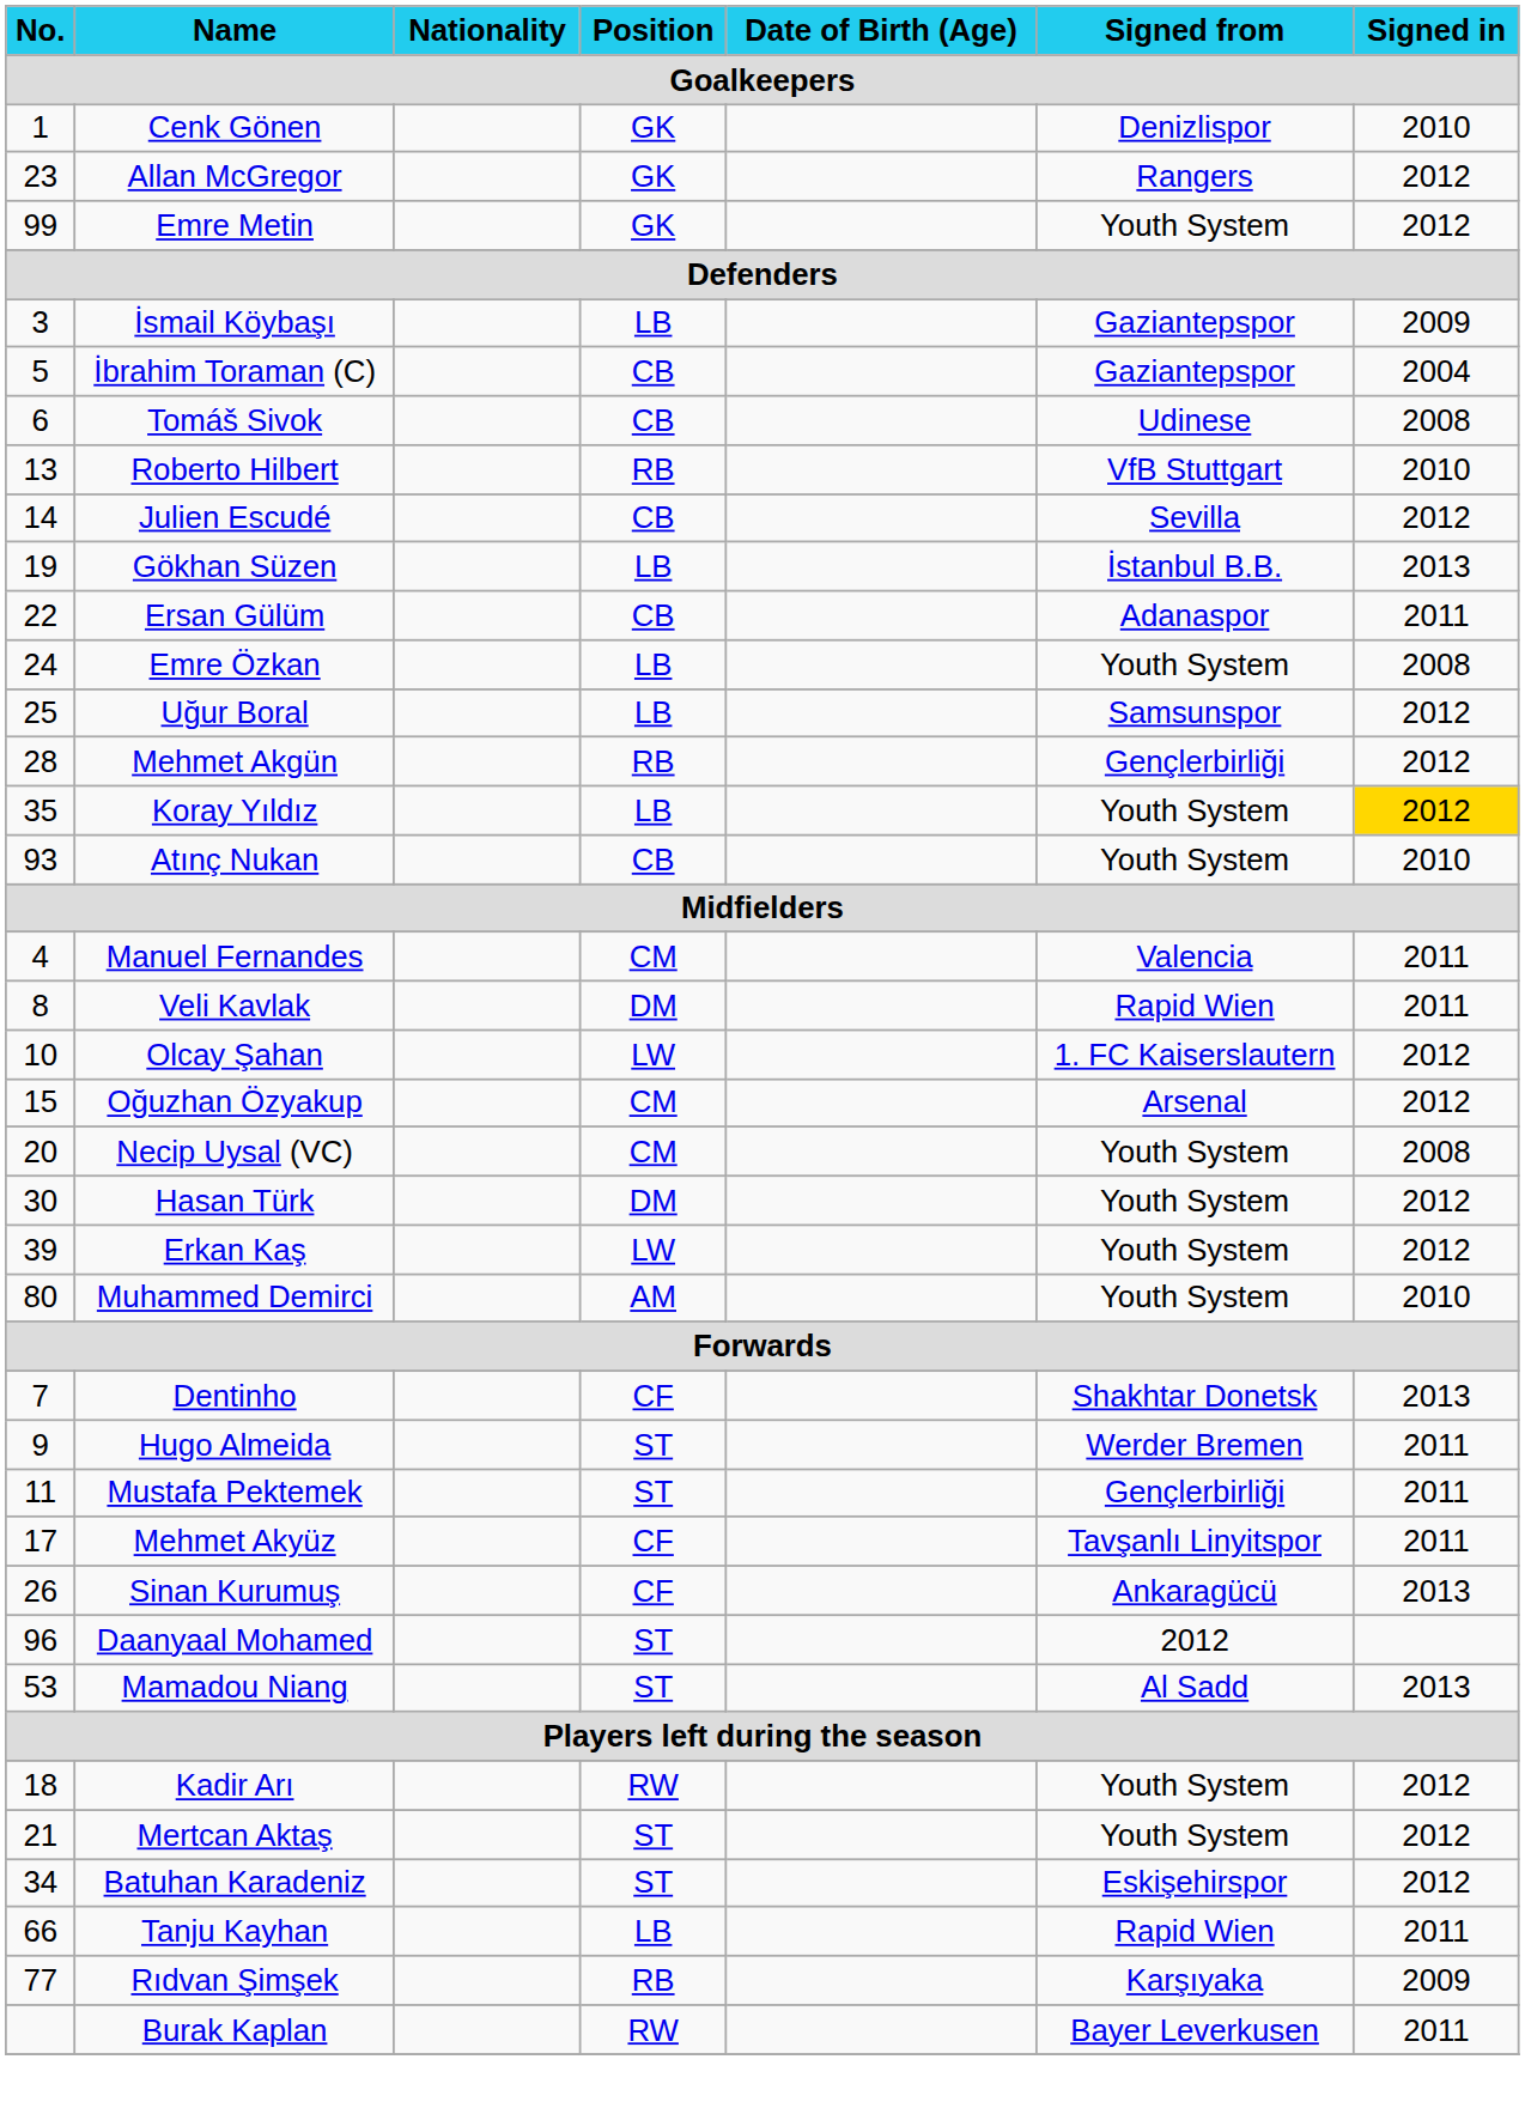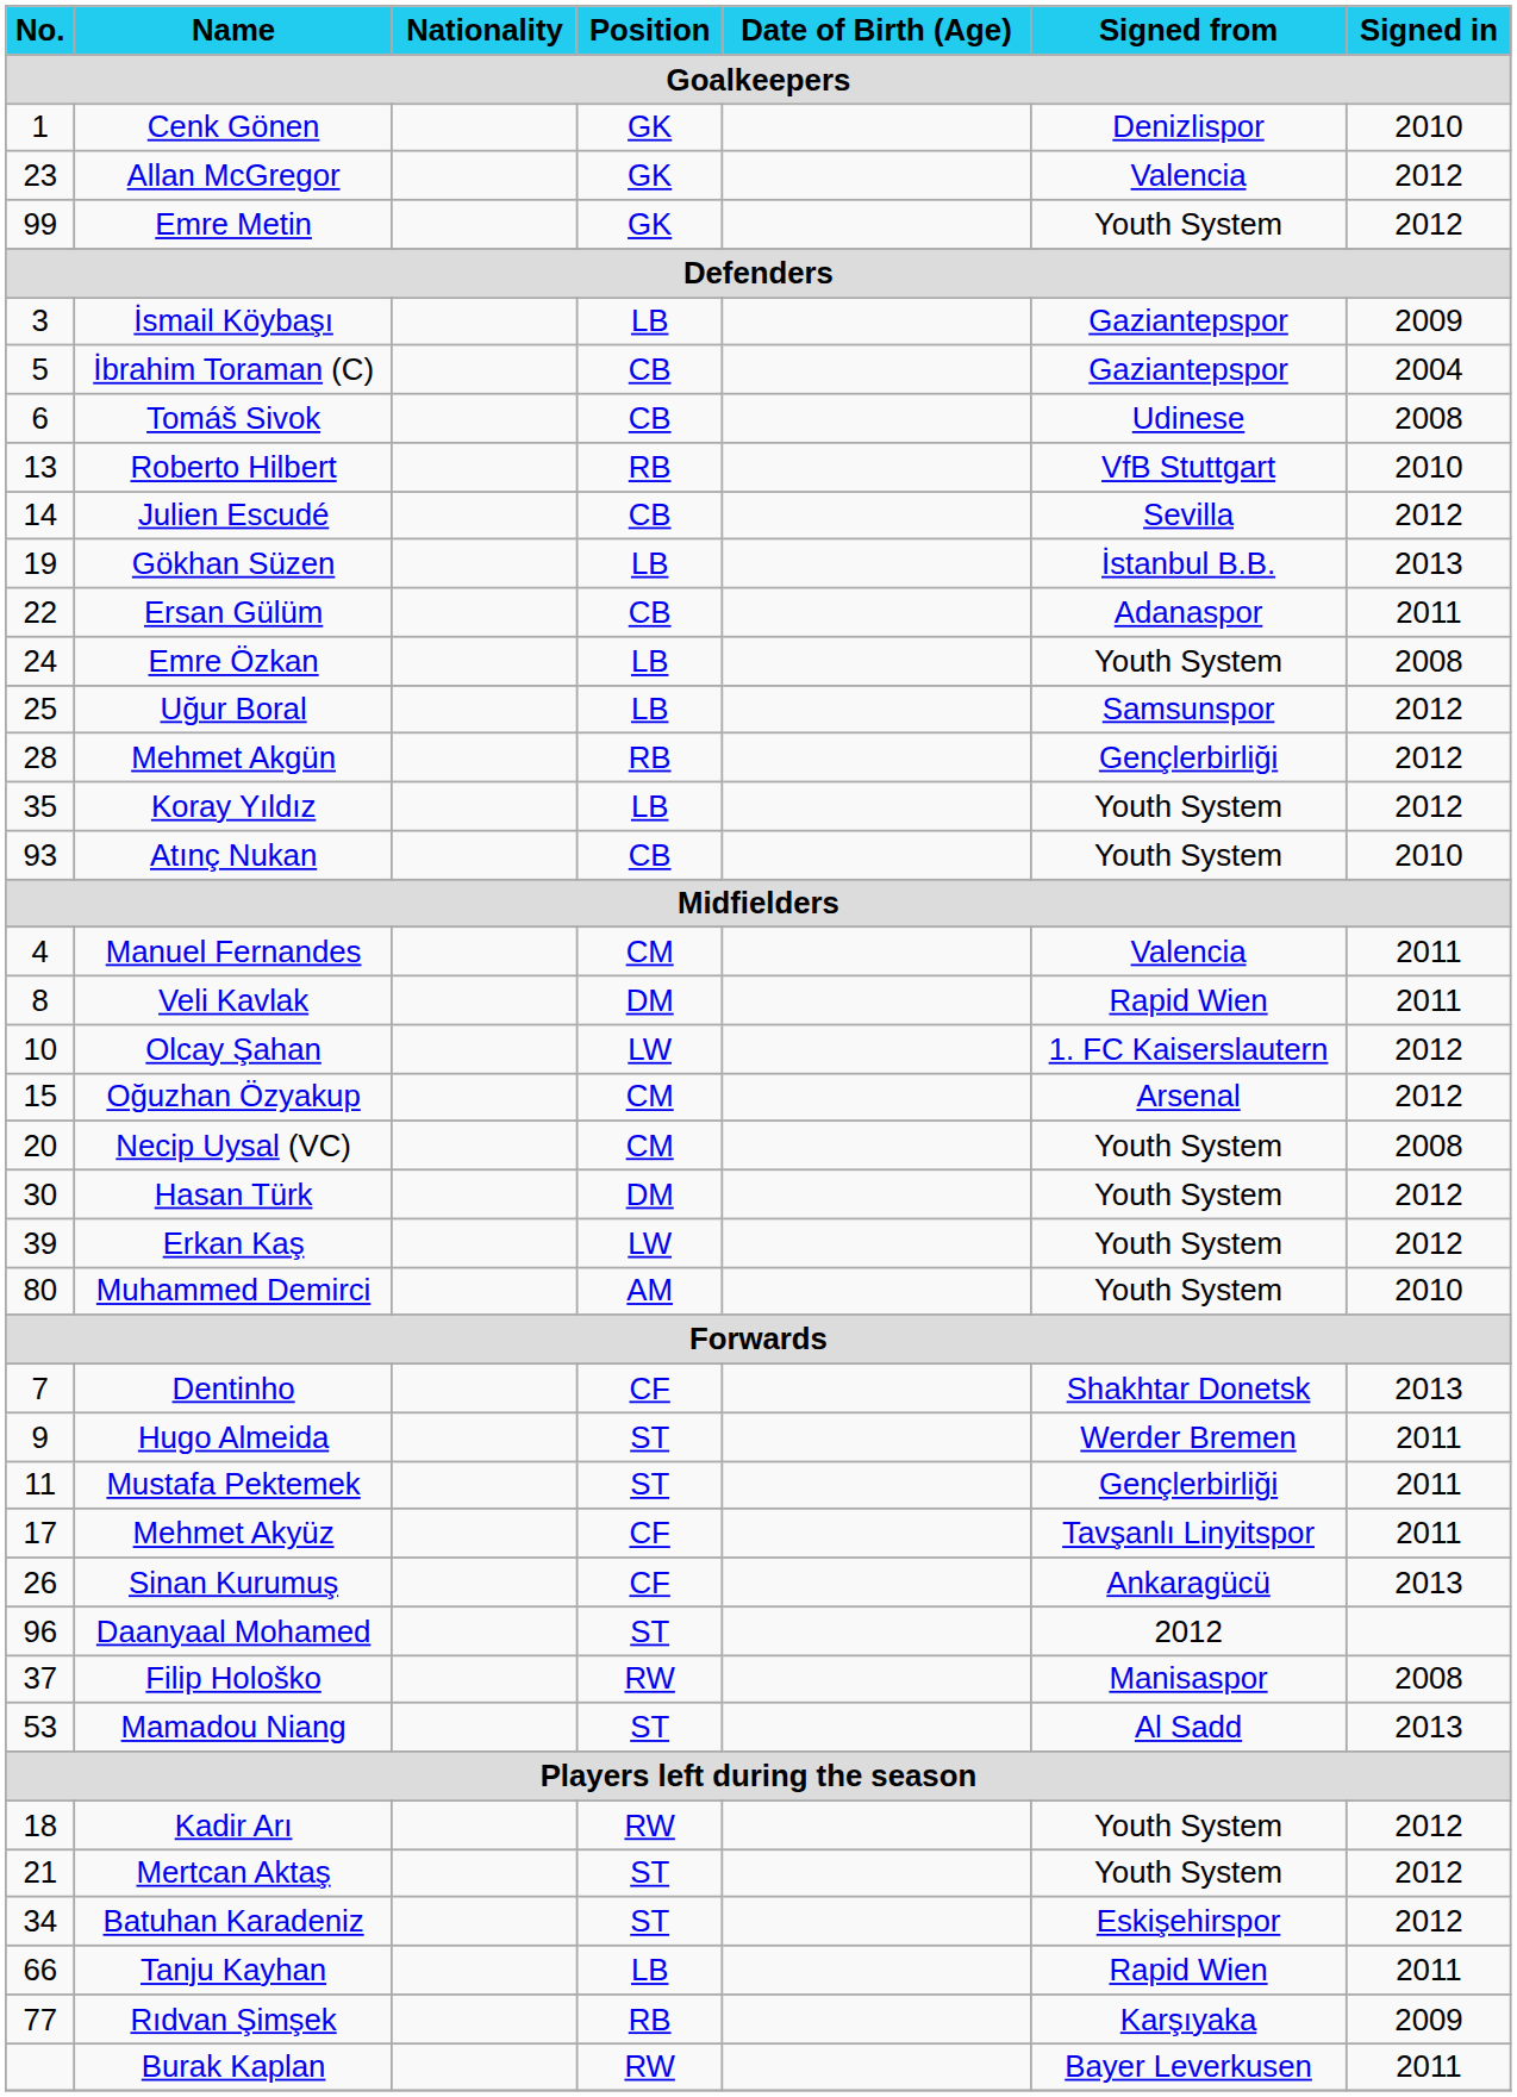Allan McGregor | Signed from: Rangers -> Valencia
Koray Yıldız | Signed in: gold background -> no background
+ row: 37 | Filip Hološko | RW | Manisaspor | 2008
